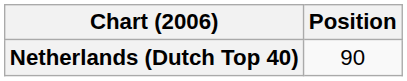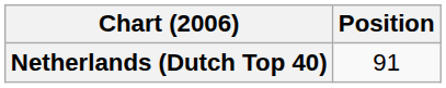Netherlands (Dutch Top 40) | Position: 90 -> 91
